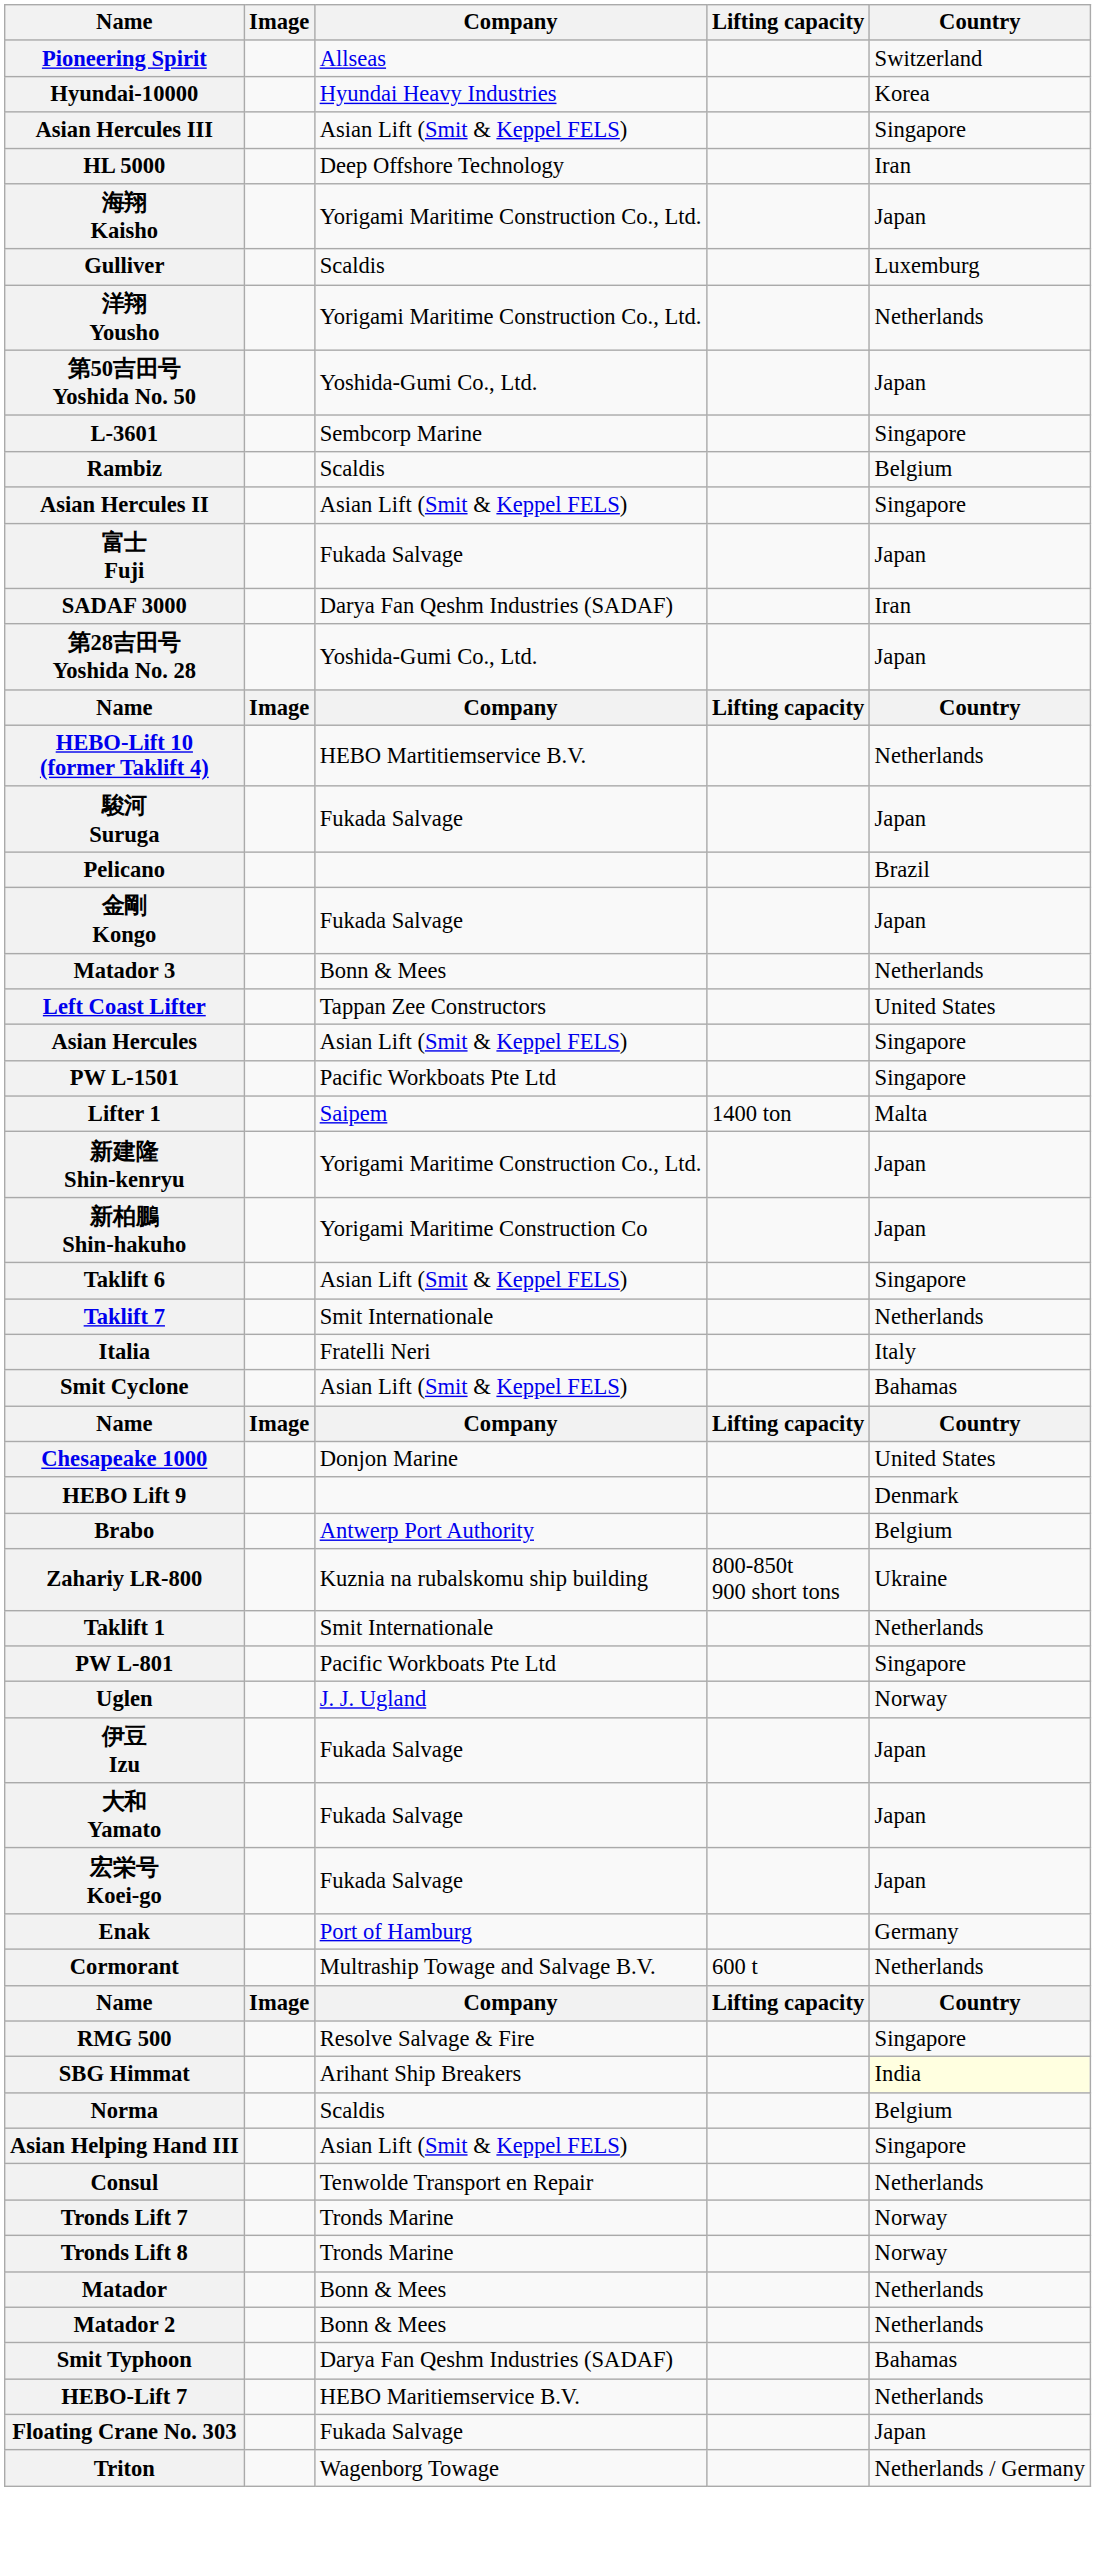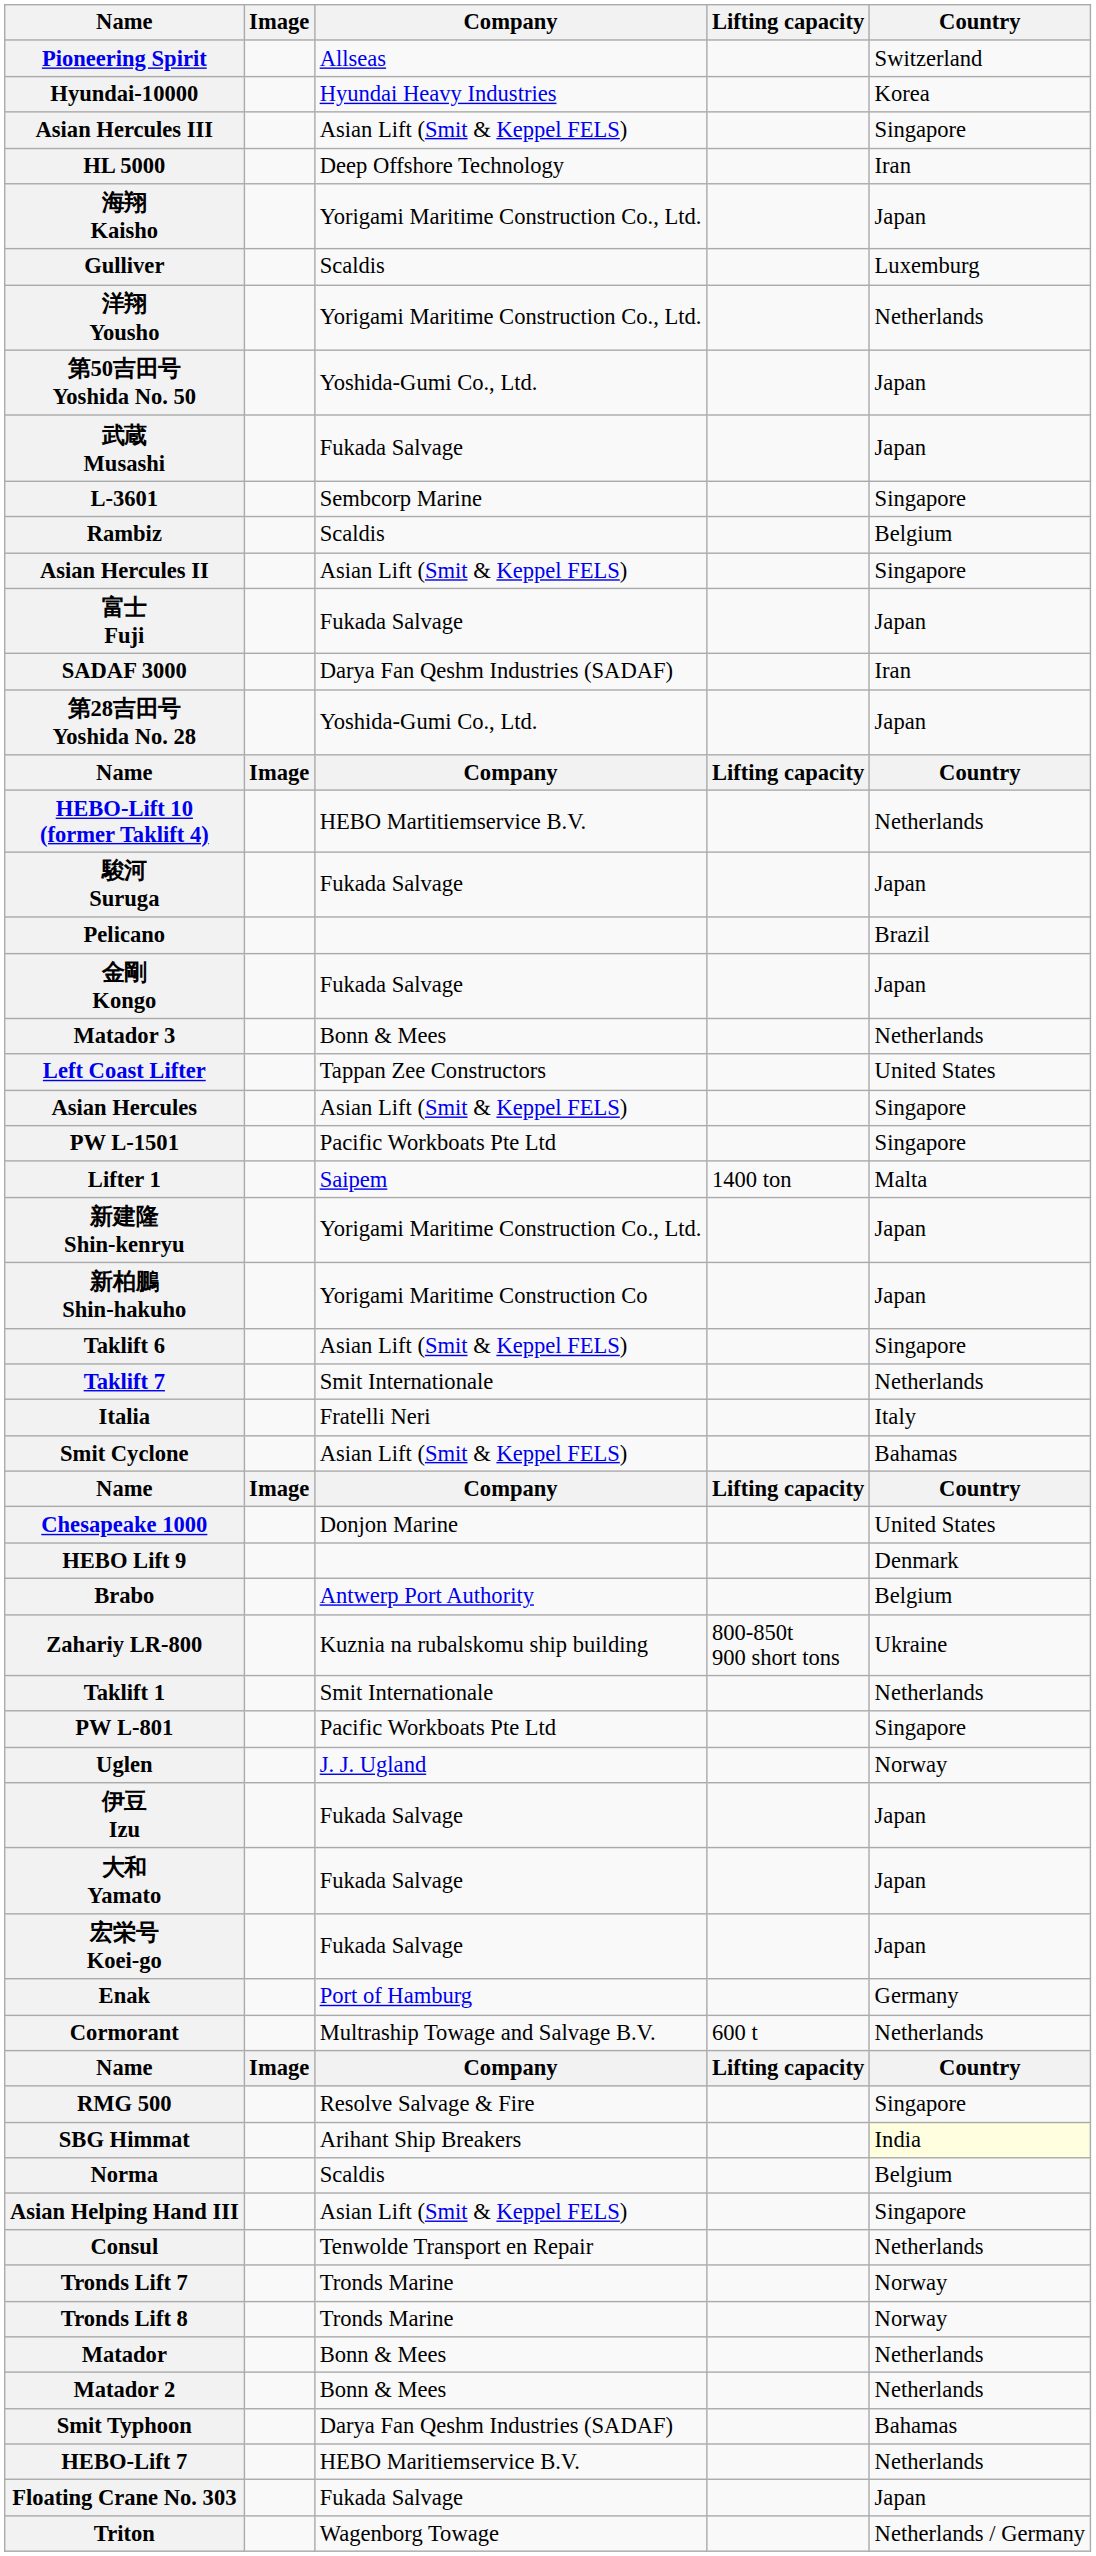+ row: 武蔵 Musashi | Fukada Salvage | Japan
